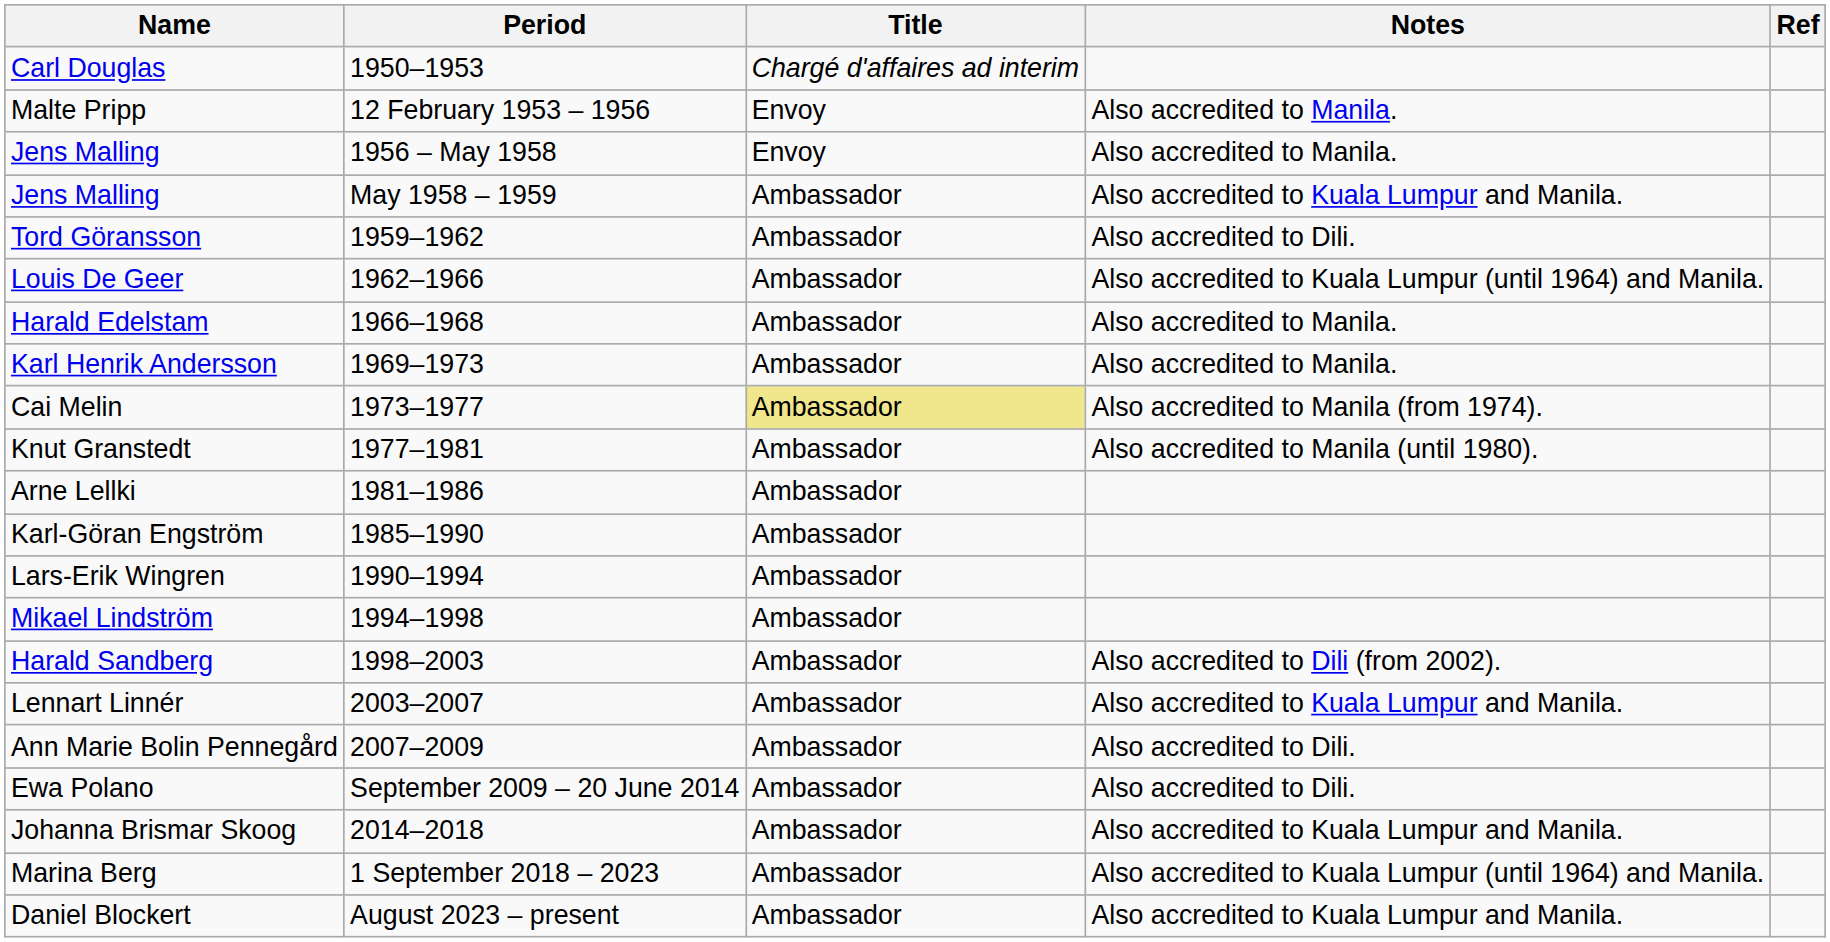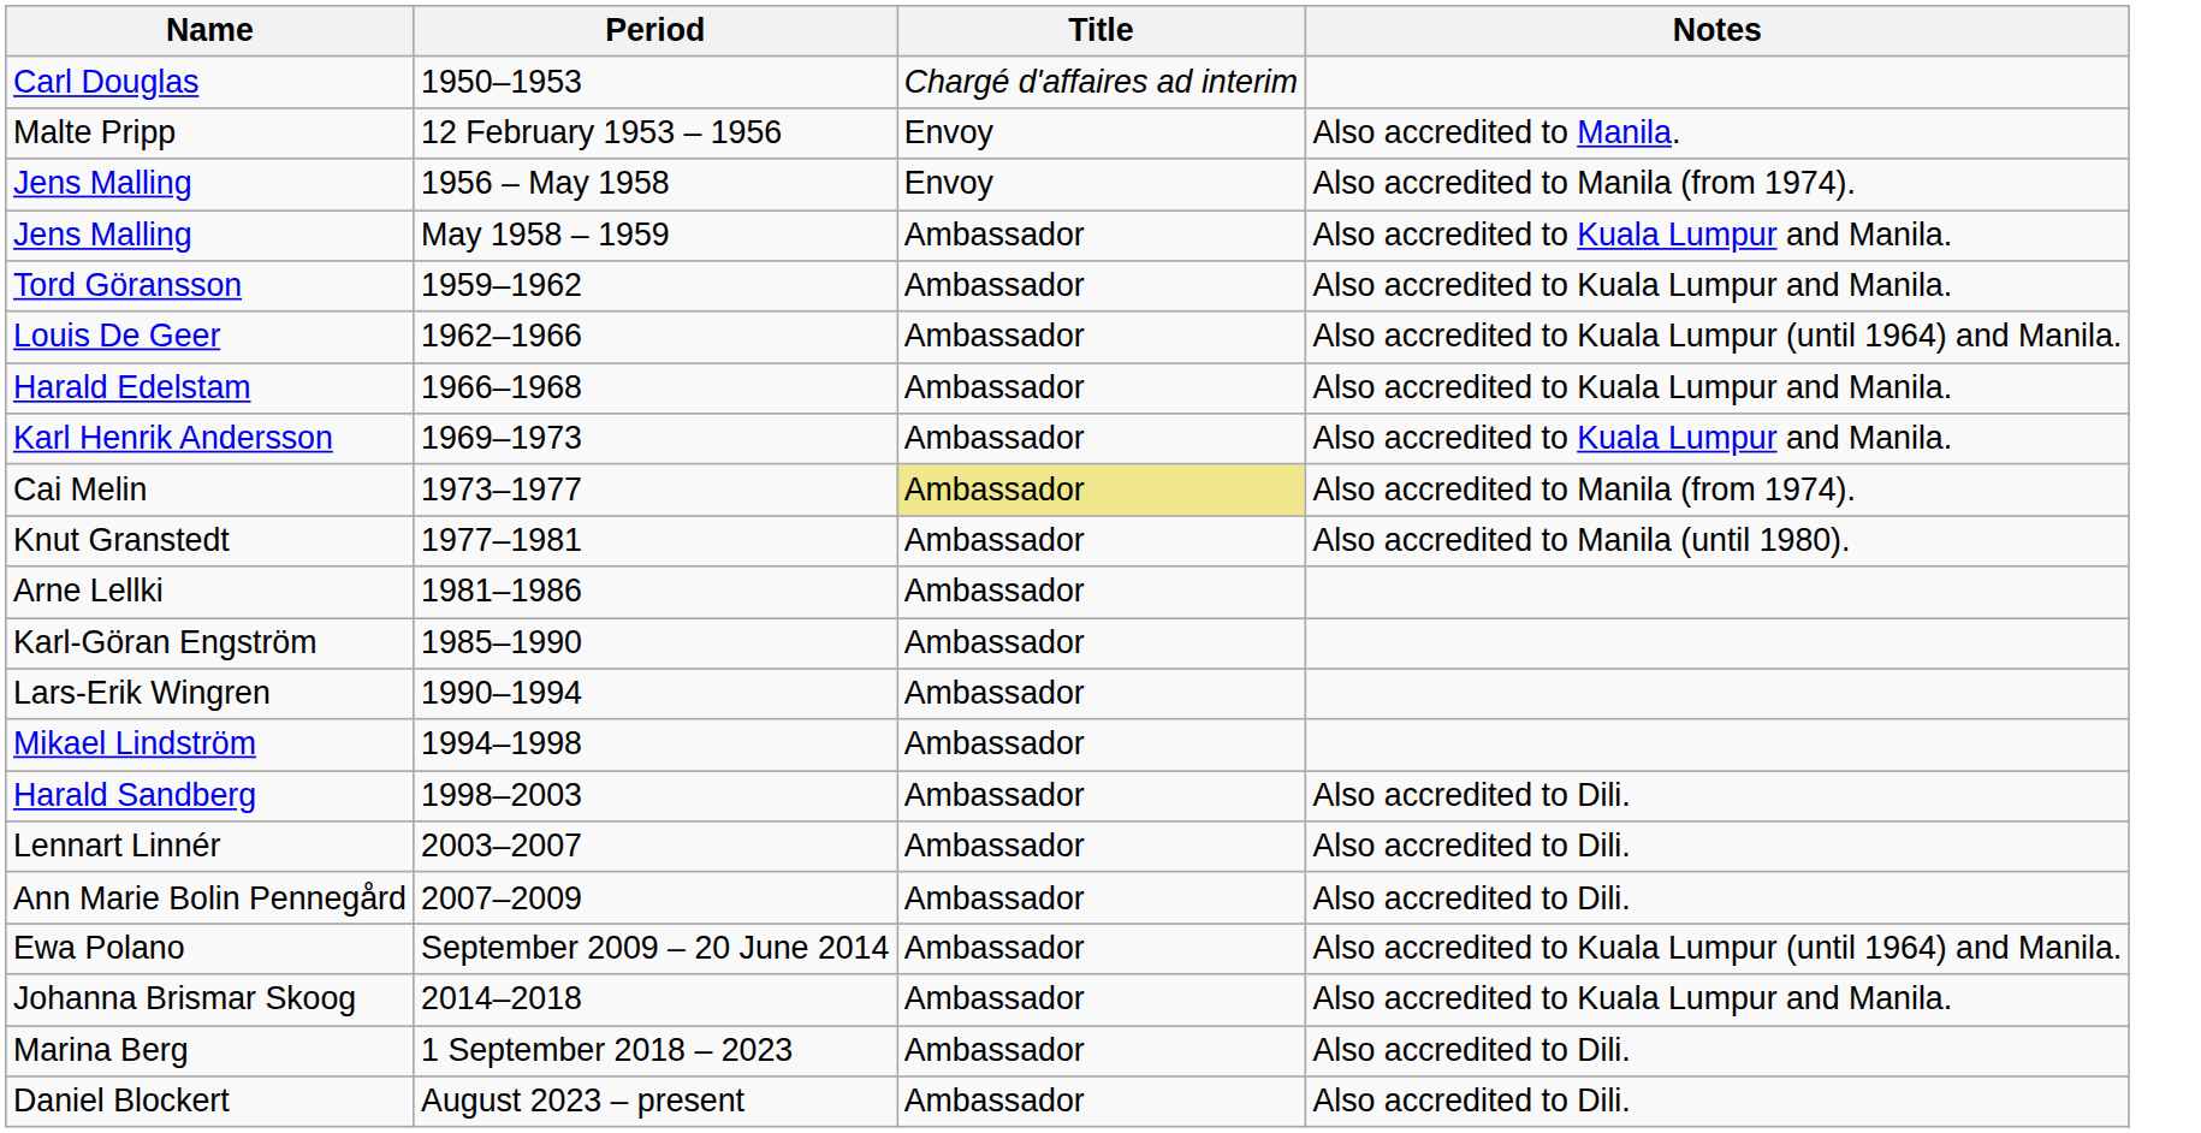- column: Ref
Jens Malling / 1956 – May 1958 | Notes: Also accredited to Manila. -> Also accredited to Manila (from 1974).
Tord Göransson | Notes: Also accredited to Dili. -> Also accredited to Kuala Lumpur and Manila.
Harald Edelstam | Notes: Also accredited to Manila. -> Also accredited to Kuala Lumpur and Manila.
Karl Henrik Andersson | Notes: Also accredited to Manila. -> Also accredited to Kuala Lumpur and Manila.
Harald Sandberg | Notes: Also accredited to Dili (from 2002). -> Also accredited to Dili.
Lennart Linnér | Notes: Also accredited to Kuala Lumpur and Manila. -> Also accredited to Dili.
Ewa Polano | Notes: Also accredited to Dili. -> Also accredited to Kuala Lumpur (until 1964) and Manila.
Marina Berg | Notes: Also accredited to Kuala Lumpur (until 1964) and Manila. -> Also accredited to Dili.
Daniel Blockert | Notes: Also accredited to Kuala Lumpur and Manila. -> Also accredited to Dili.
